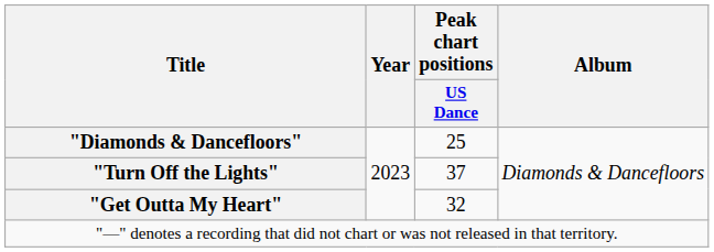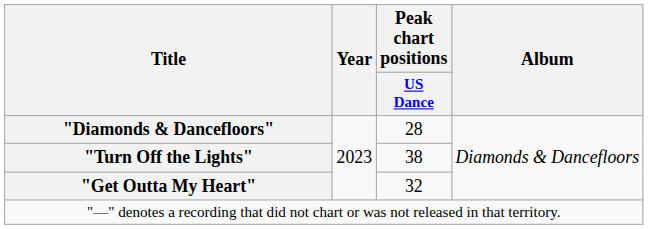"Diamonds & Dancefloors" | Peak chart positions / US Dance: 25 -> 28
"Turn Off the Lights" | Peak chart positions / US Dance: 37 -> 38
